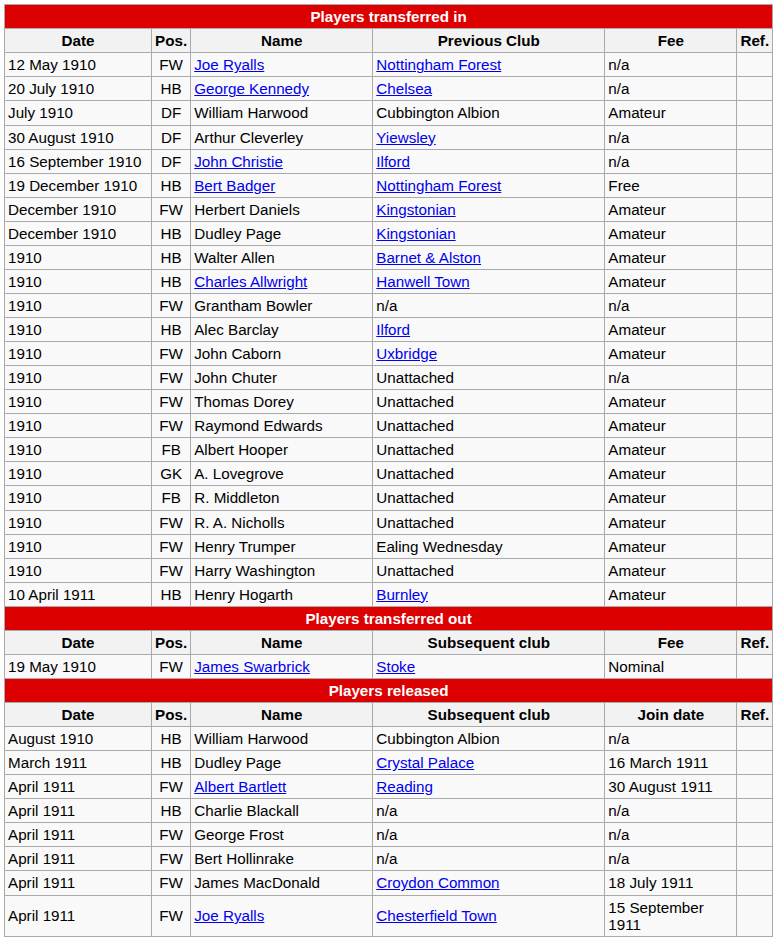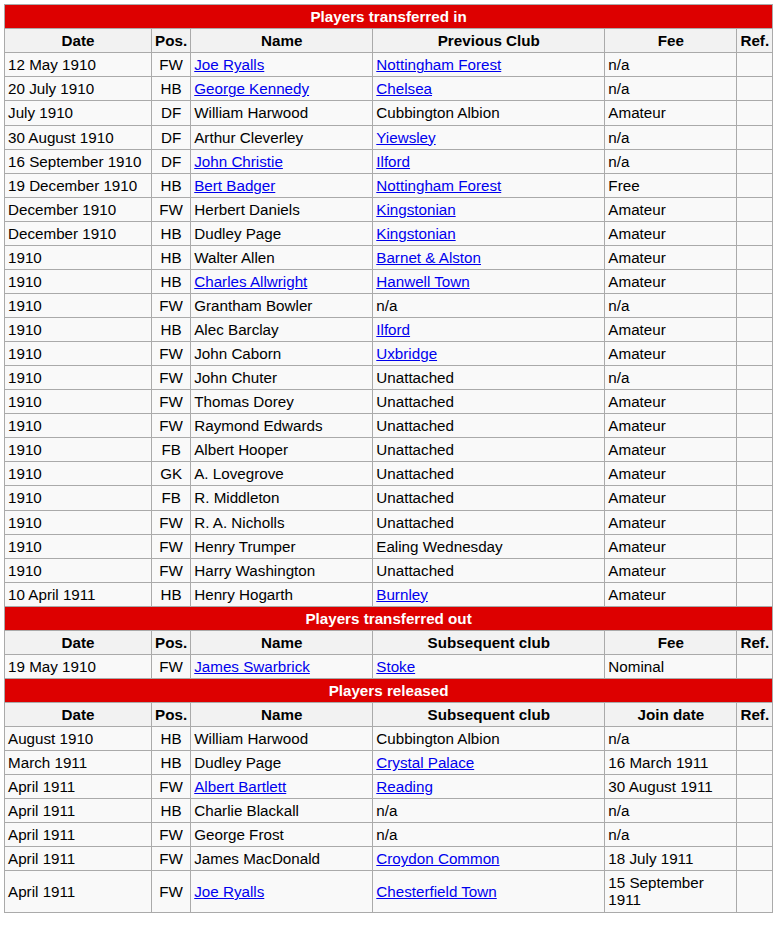- row: April 1911 | FW | Bert Hollinrake | n/a | n/a
